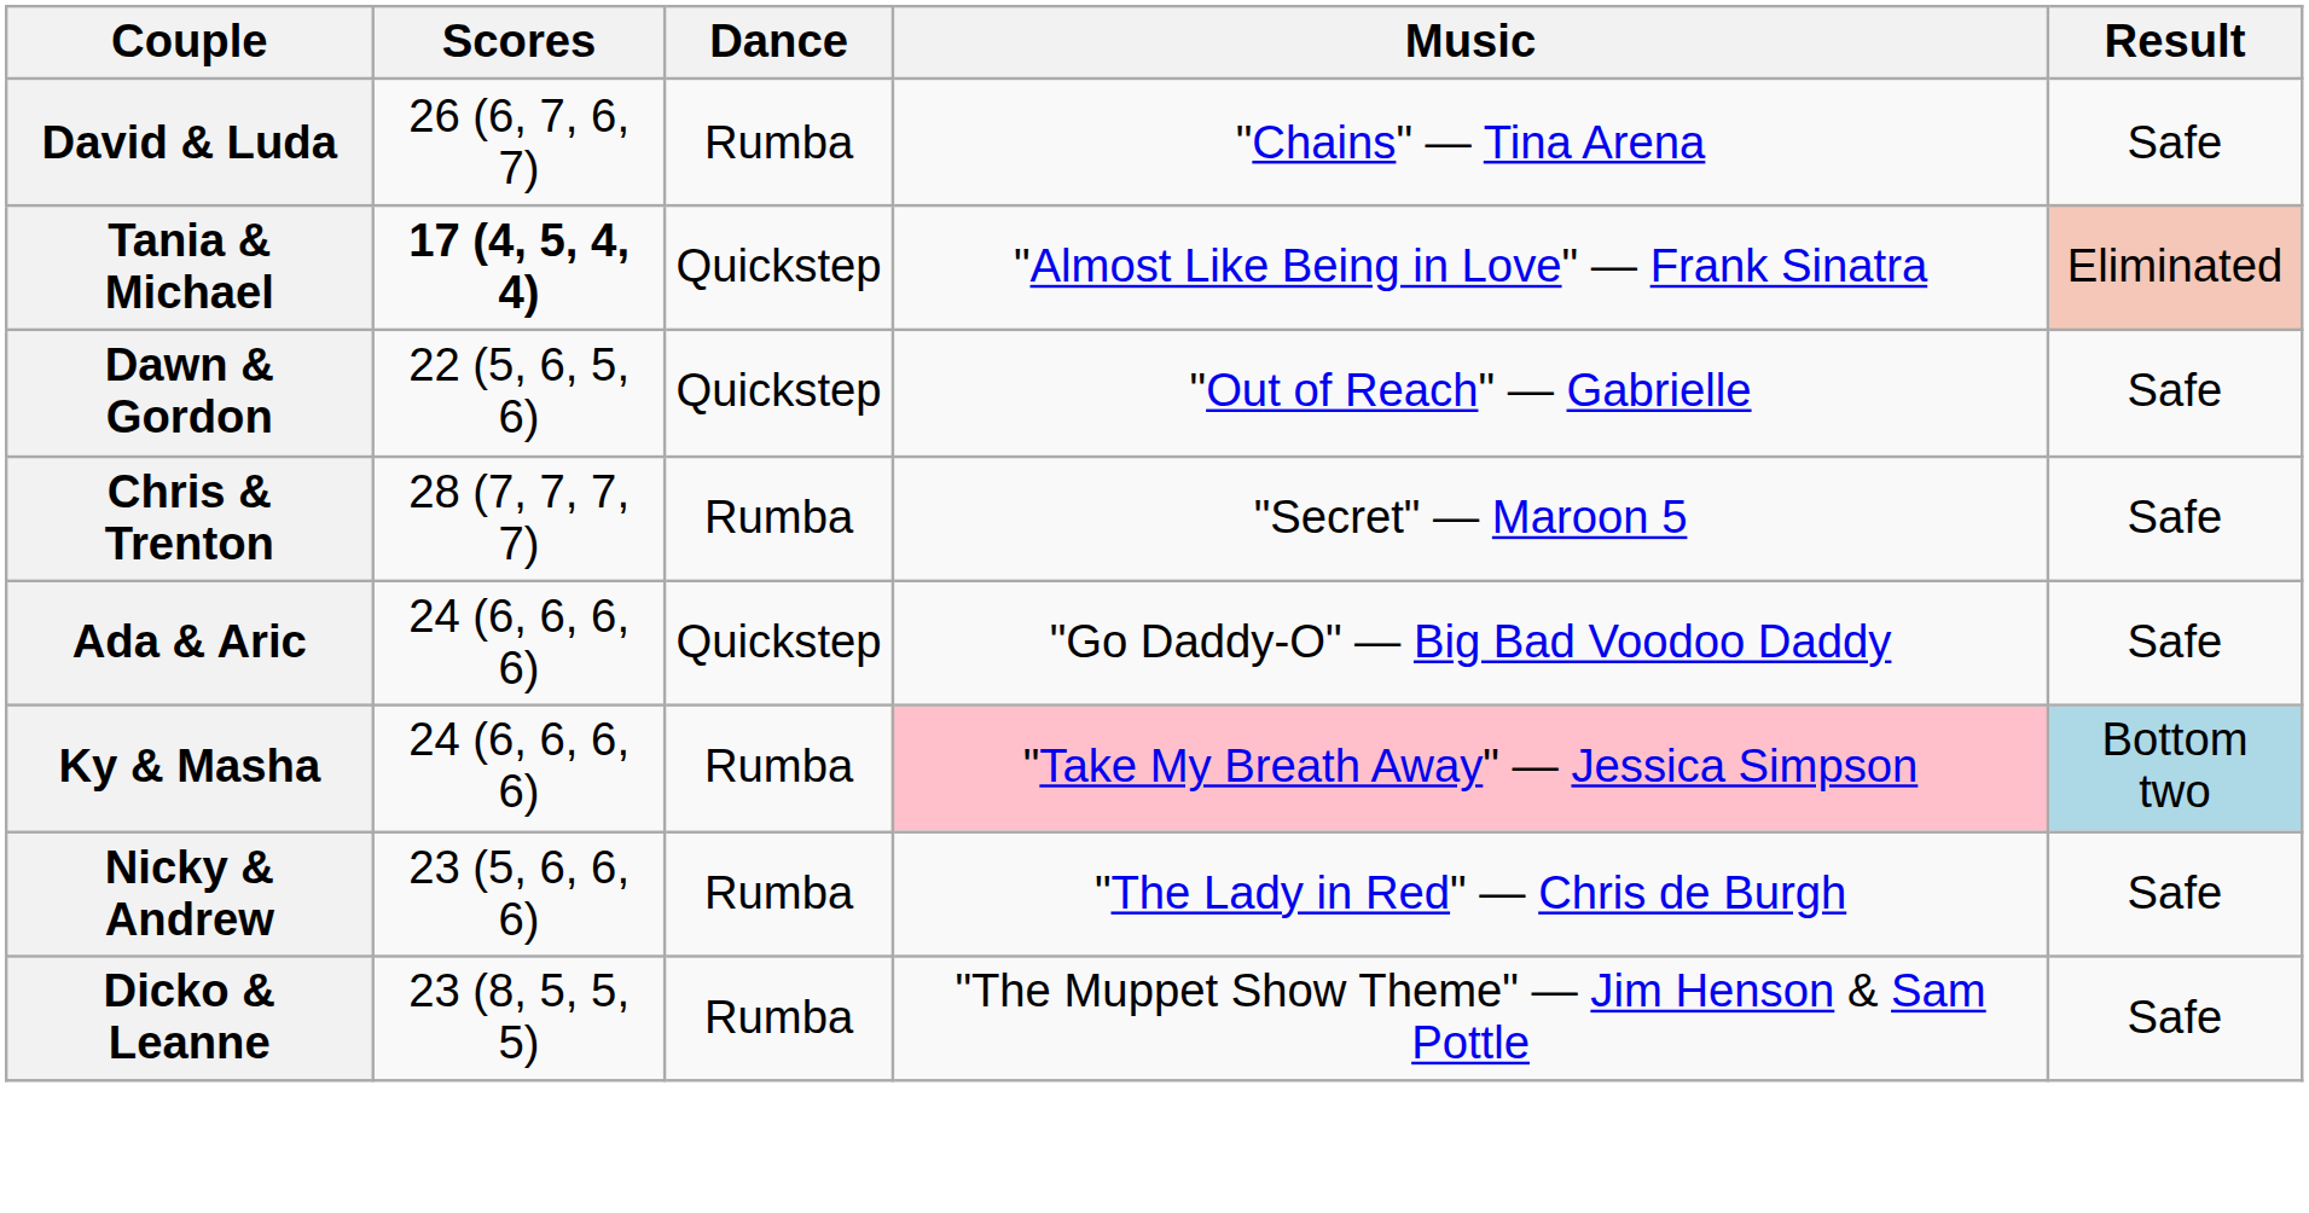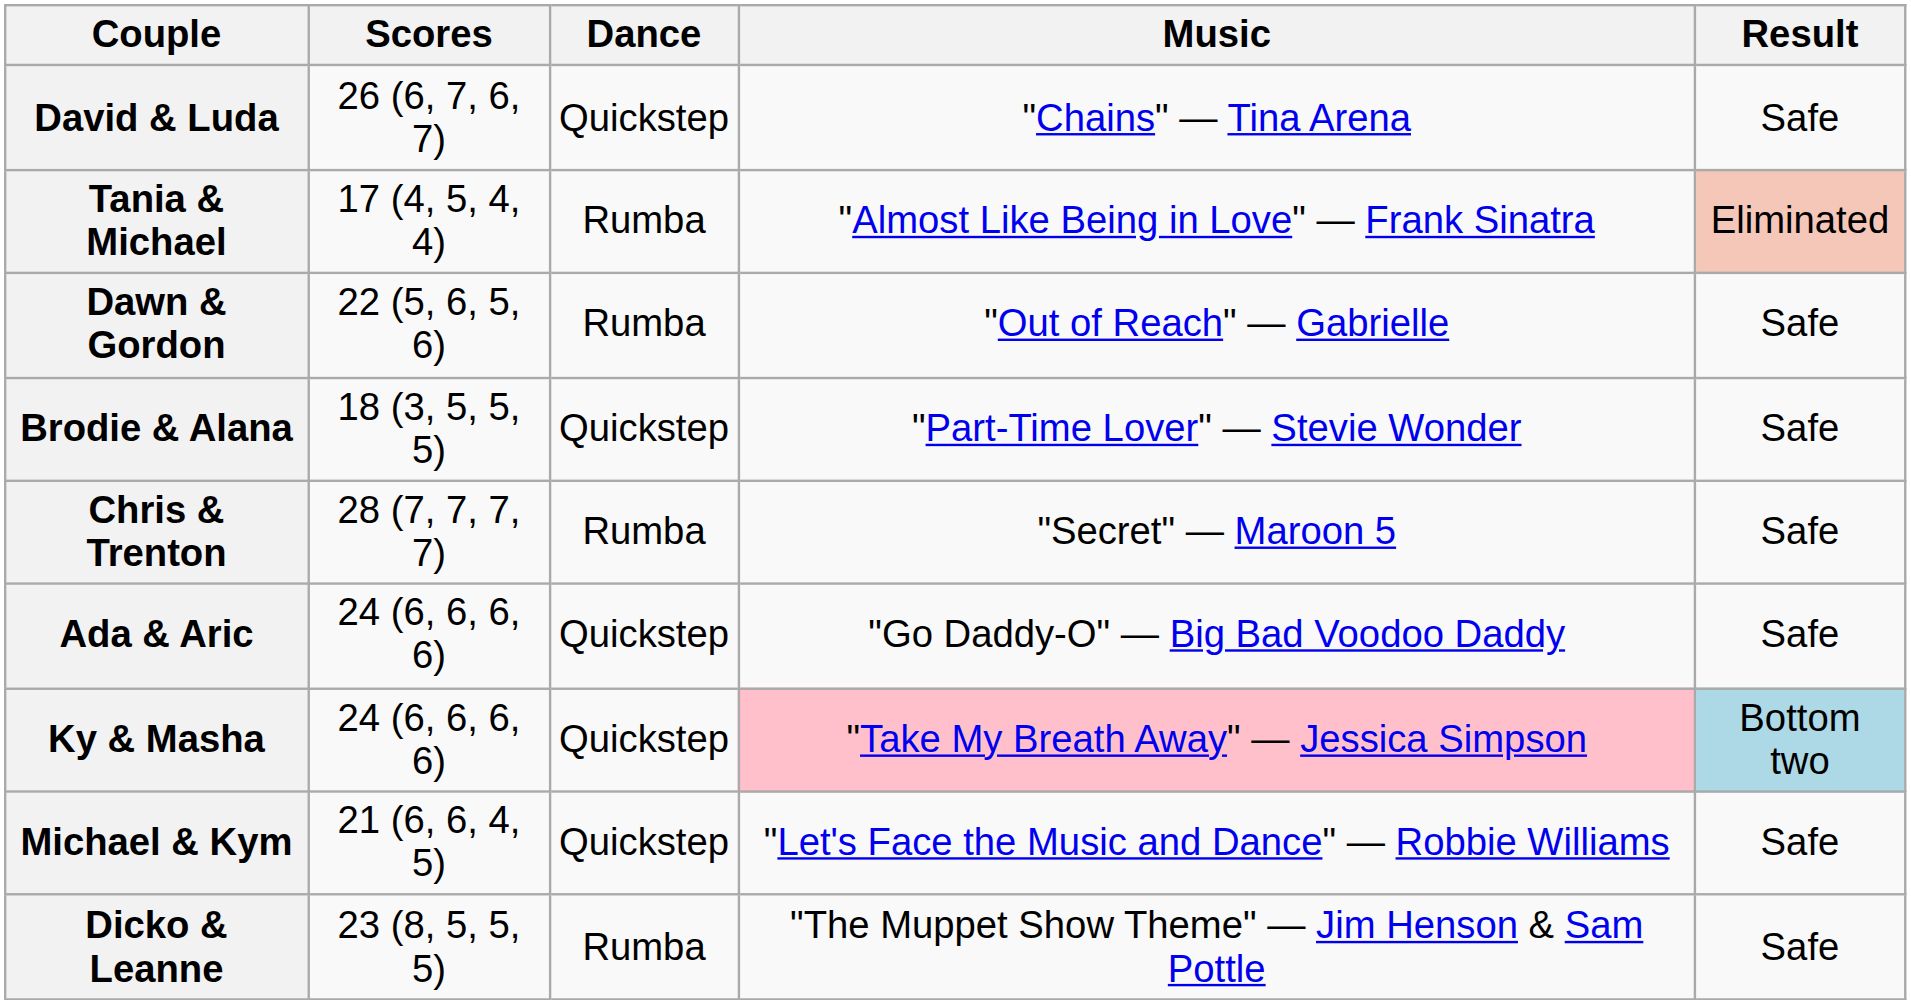David & Luda | Dance: Rumba -> Quickstep
Tania & Michael | Scores: bold -> normal
Tania & Michael | Dance: Quickstep -> Rumba
Dawn & Gordon | Dance: Quickstep -> Rumba
+ row: Brodie & Alana | 18 (3, 5, 5, 5) | Quickstep | "Part-Time Lover" — Stevie Wonder | Safe
Ky & Masha | Dance: Rumba -> Quickstep
+ row: Michael & Kym | 21 (6, 6, 4, 5) | Quickstep | "Let's Face the Music and Dance" — Robbie Williams | Safe
- row: Nicky & Andrew | 23 (5, 6, 6, 6) | Rumba | "The Lady in Red" — Chris de Burgh | Safe
